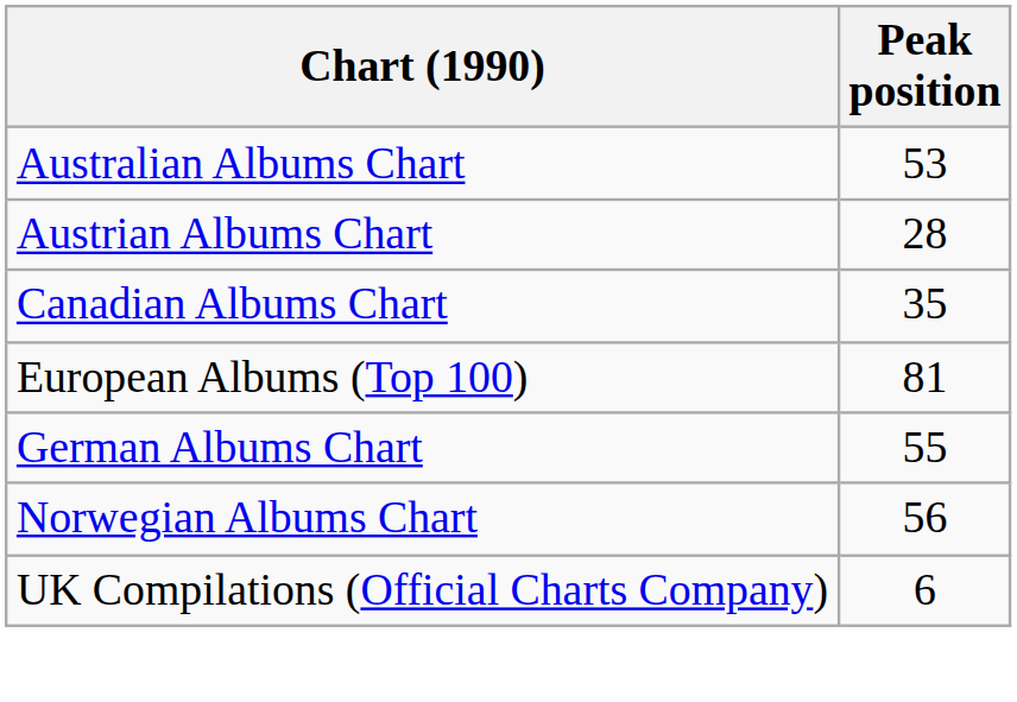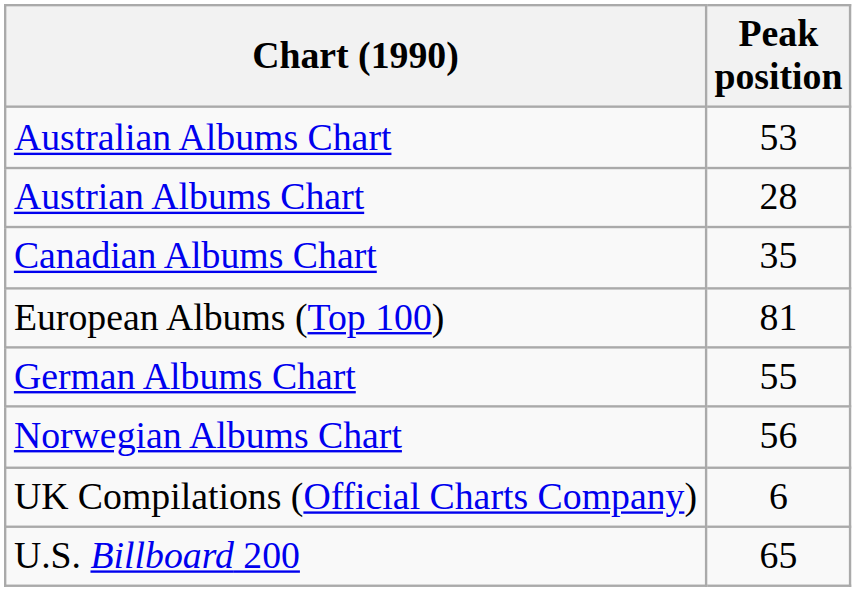+ row: U.S. Billboard 200 | 65
